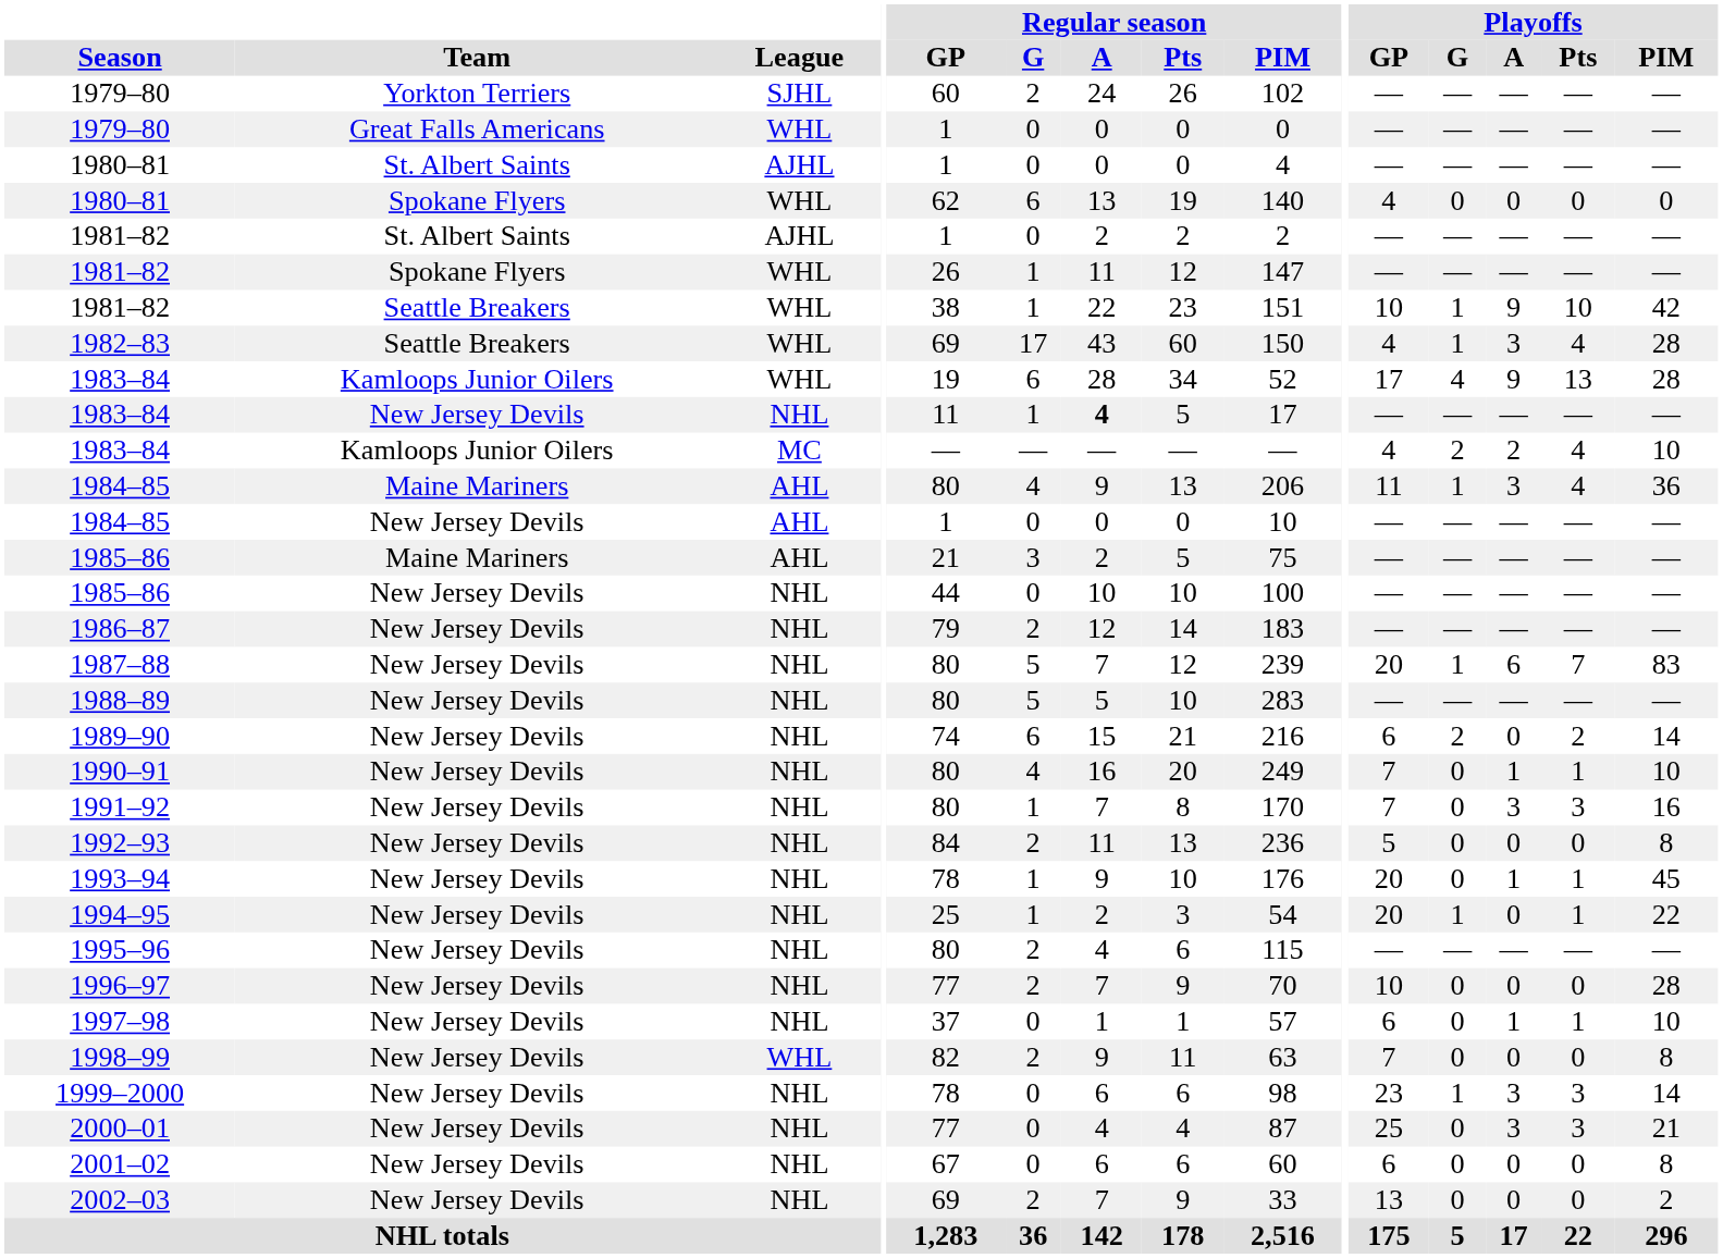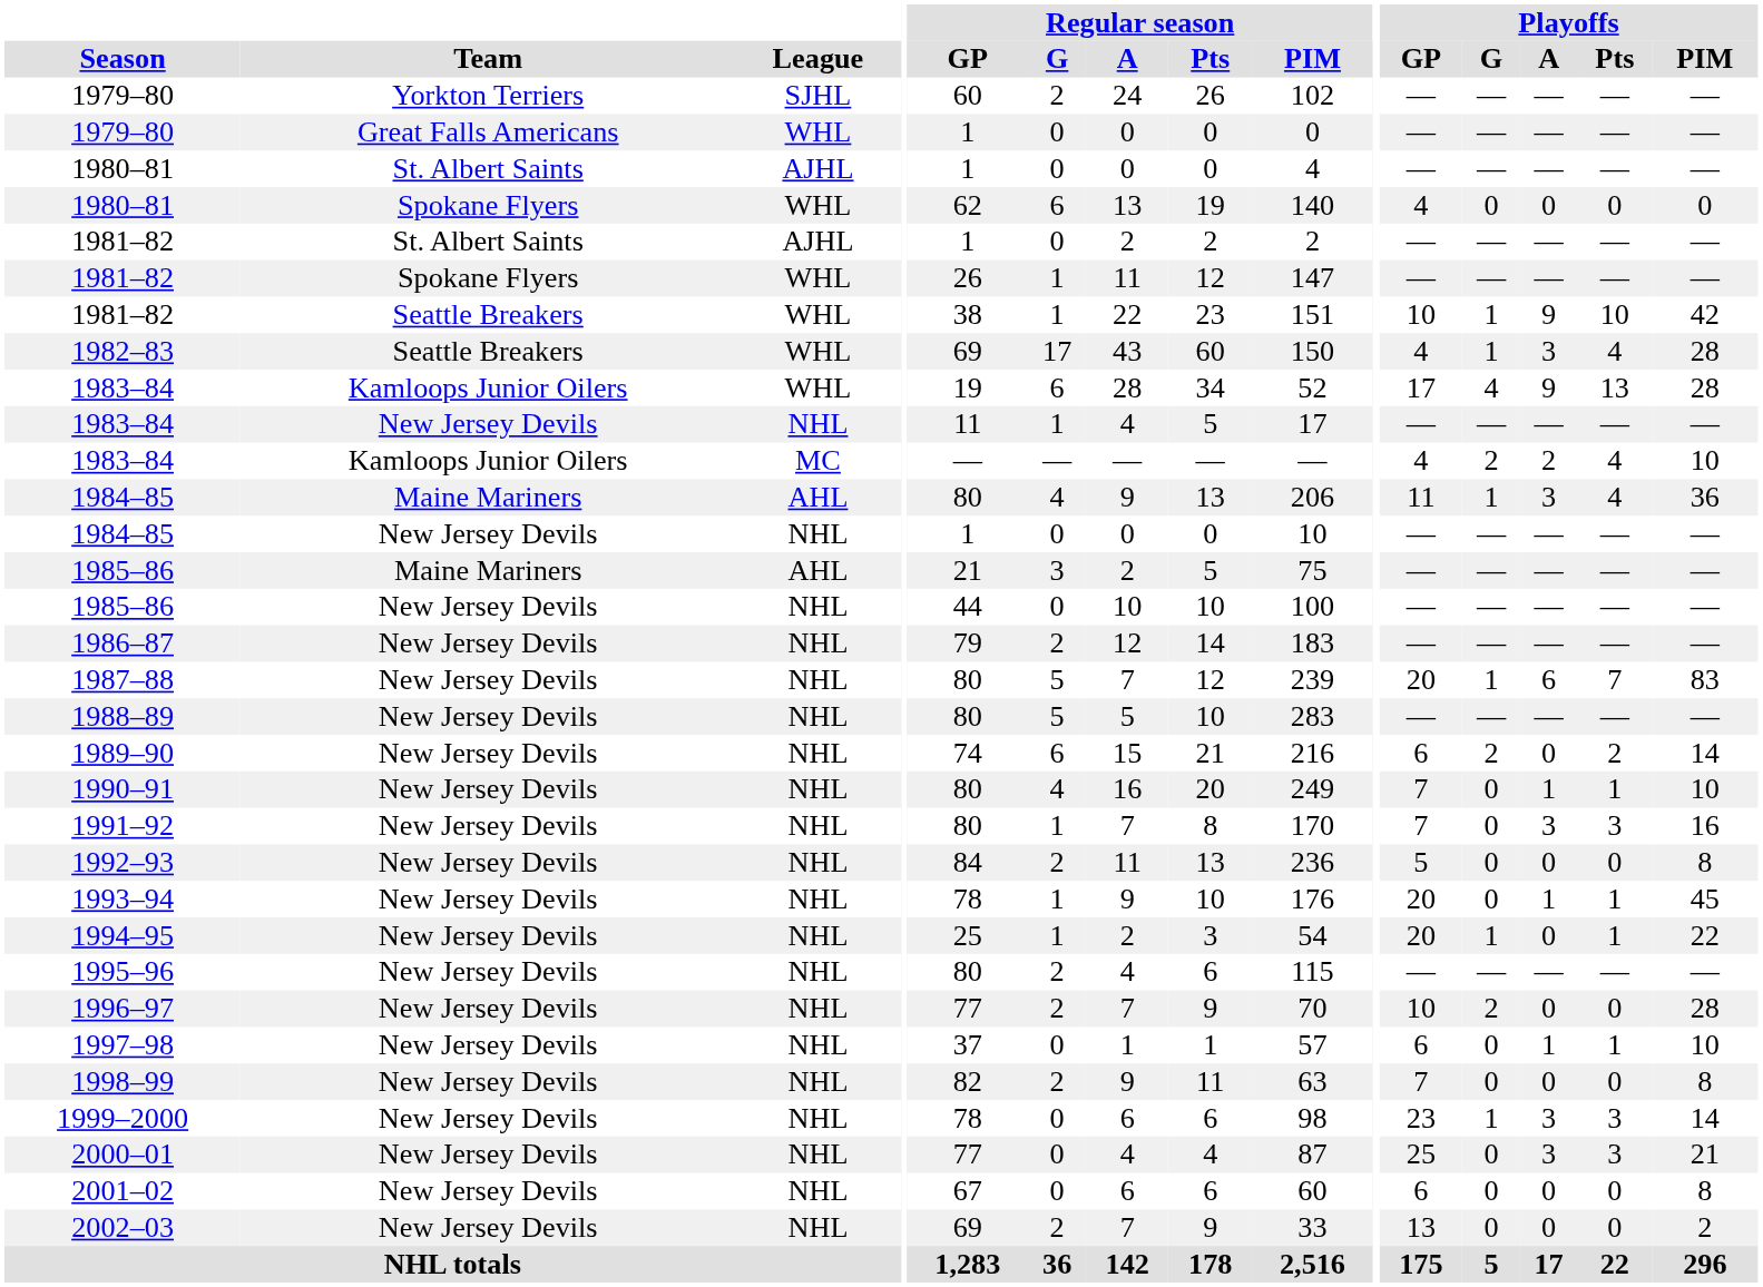1983–84 / New Jersey Devils | Regular season / A: bold -> normal
1984–85 / New Jersey Devils | League: AHL -> NHL
1996–97 | Playoffs / G: 0 -> 2
1998–99 | League: WHL -> NHL
